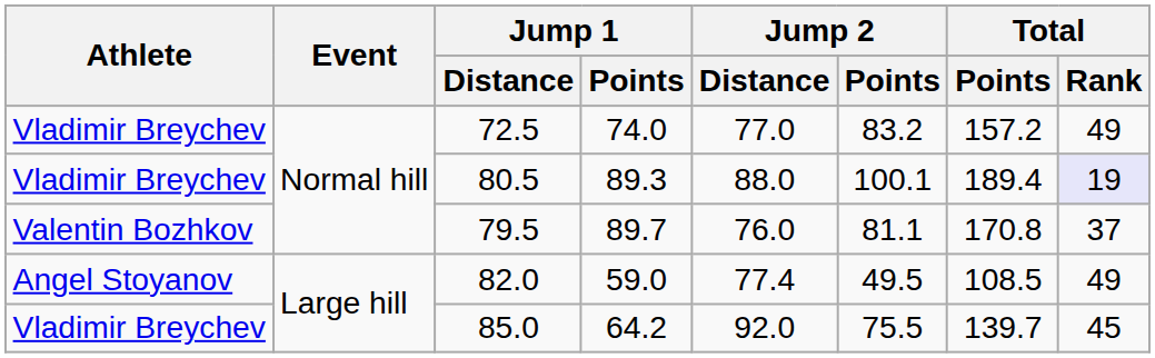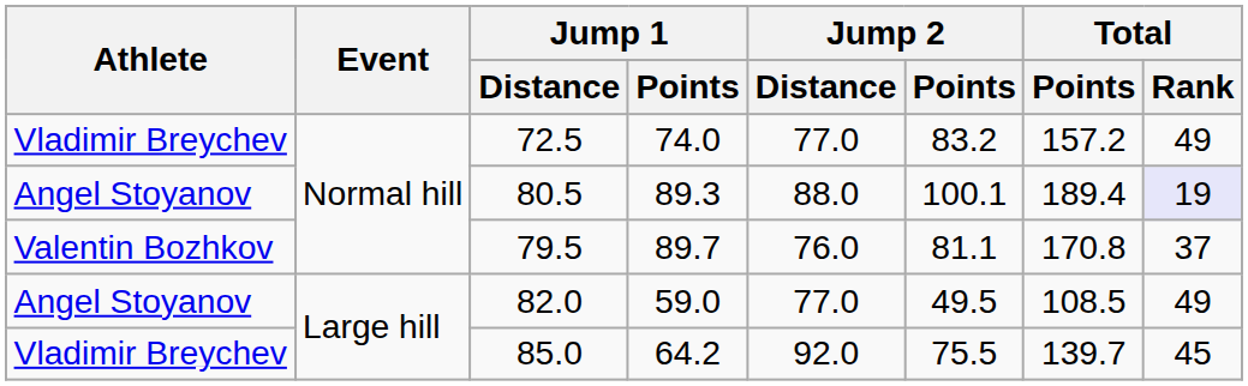80.5 | Athlete: Vladimir Breychev -> Angel Stoyanov
82.0 | Jump 2 / Distance: 77.4 -> 77.0
